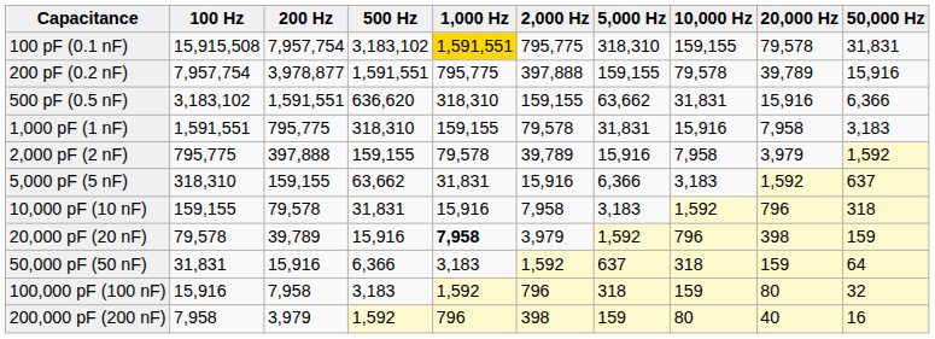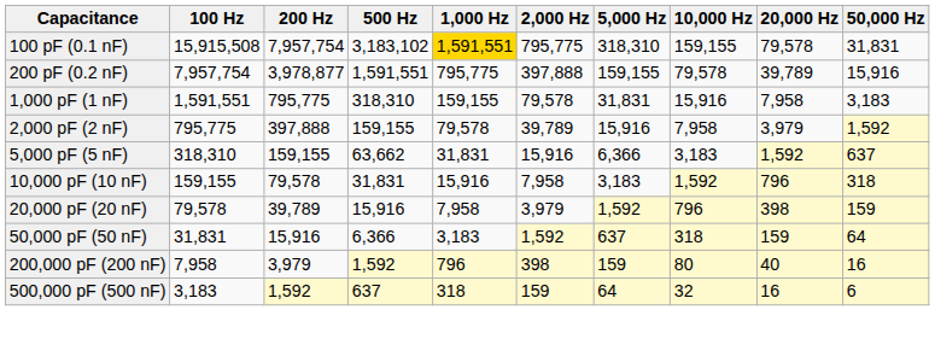- row: 500 pF (0.5 nF) | 3,183,102 | 1,591,551 | 636,620 | 318,310 | 159,155 | 63,662 | 31,831 | 15,916 | 6,366
20,000 pF (20 nF) | 1,000 Hz: bold -> normal
- row: 100,000 pF (100 nF) | 15,916 | 7,958 | 3,183 | 1,592 | 796 | 318 | 159 | 80 | 32
+ row: 500,000 pF (500 nF) | 3,183 | 1,592 | 637 | 318 | 159 | 64 | 32 | 16 | 6
